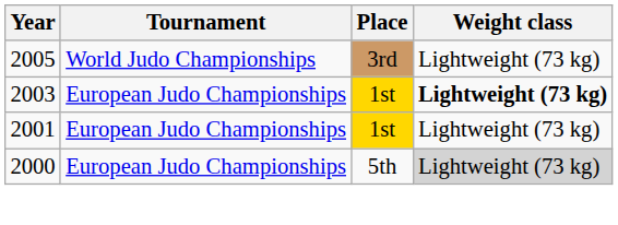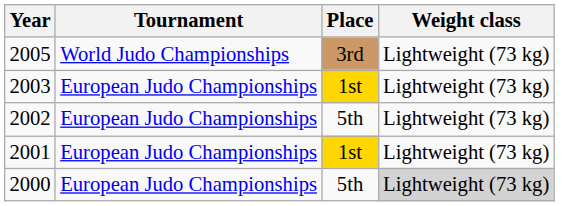2003 | Weight class: bold -> normal
+ row: 2002 | European Judo Championships | 5th | Lightweight (73 kg)
